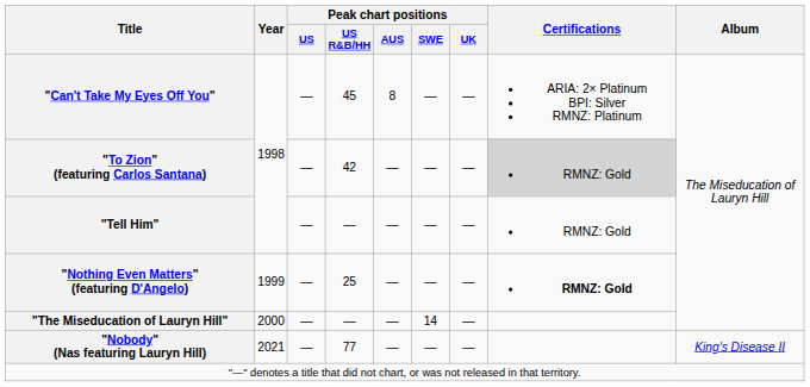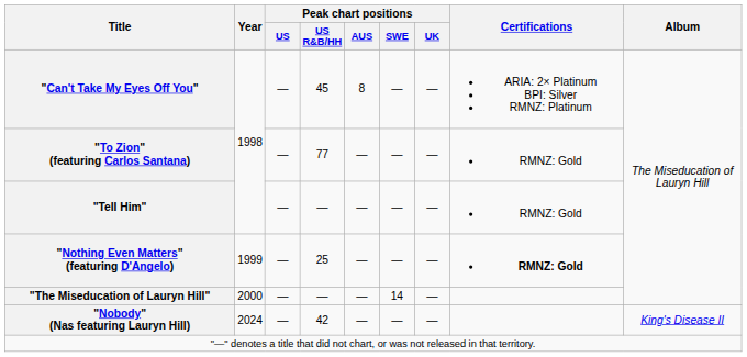"To Zion" (featuring Carlos Santana) | Peak chart positions / US R&B/HH: 42 -> 77
"To Zion" (featuring Carlos Santana) | Certifications: lightgrey background -> no background
"Nobody" (Nas featuring Lauryn Hill) | Year: 2021 -> 2024
"Nobody" (Nas featuring Lauryn Hill) | Peak chart positions / US R&B/HH: 77 -> 42
